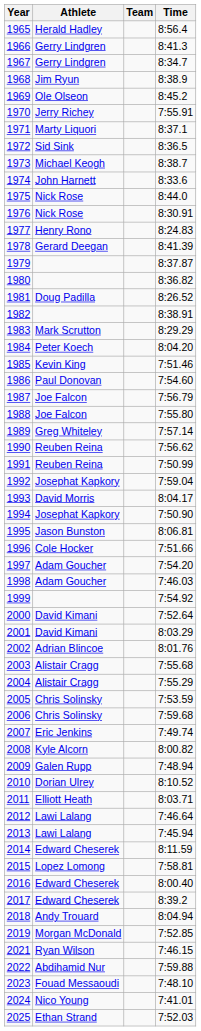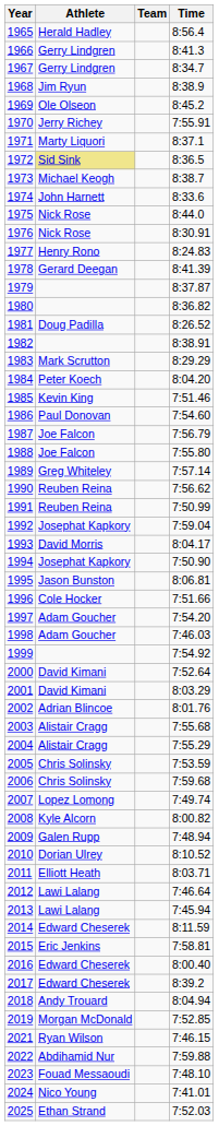1972 | Athlete: no background -> khaki background
2007 | Athlete: Eric Jenkins -> Lopez Lomong
2015 | Athlete: Lopez Lomong -> Eric Jenkins
